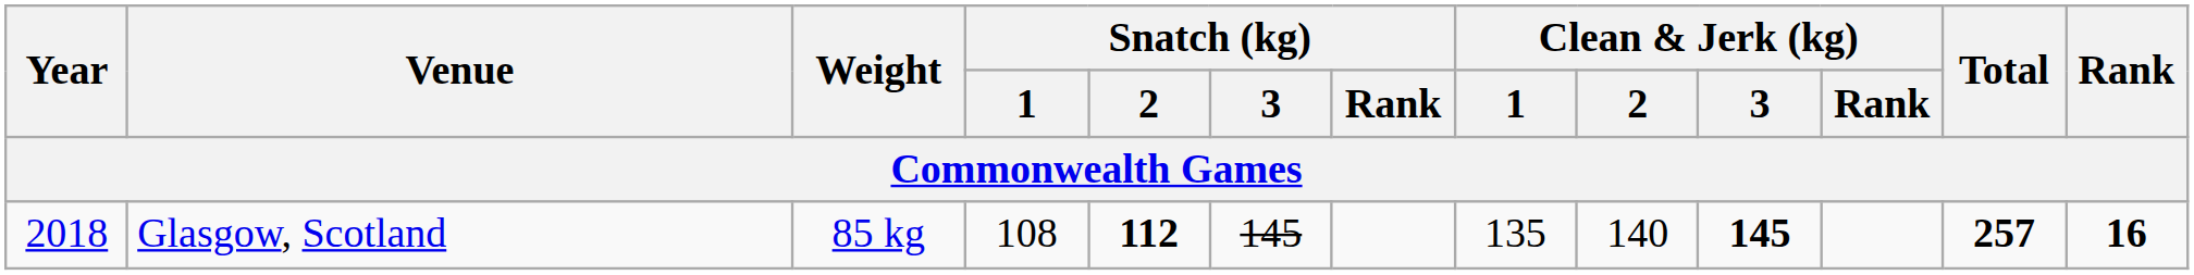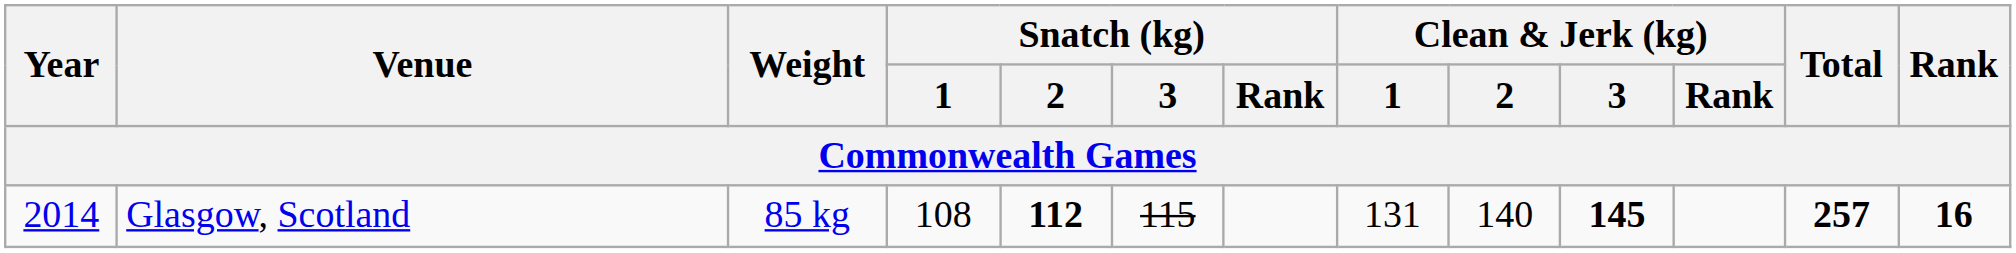Glasgow, Scotland | Year: 2018 -> 2014
Glasgow, Scotland | Snatch (kg) / 3: 145 -> 115
Glasgow, Scotland | Clean & Jerk (kg) / 1: 135 -> 131
